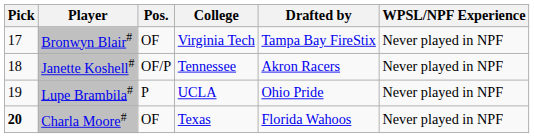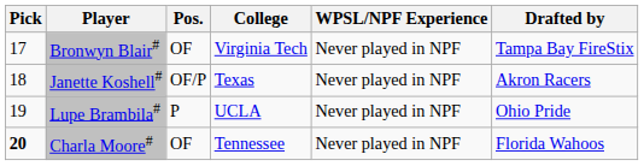columns swapped: Drafted by <-> WPSL/NPF Experience
Janette Koshell# | College: Tennessee -> Texas
Charla Moore# | College: Texas -> Tennessee
